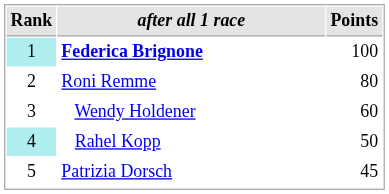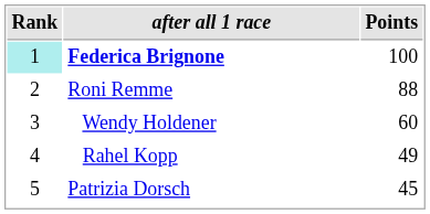Roni Remme | Points: 80 -> 88
Rahel Kopp | Rank: paleturquoise background -> no background
Rahel Kopp | Points: 50 -> 49
